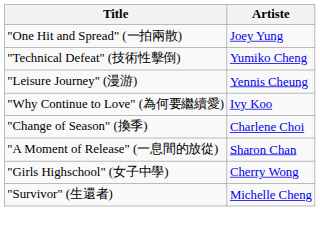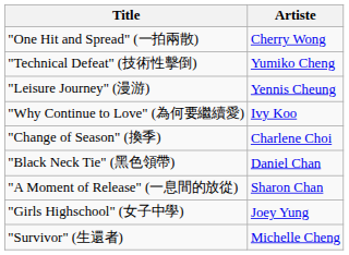"One Hit and Spread" (一拍兩散) | Artiste: Joey Yung -> Cherry Wong
+ row: "Black Neck Tie" (黑色領帶) | Daniel Chan
"Girls Highschool" (女子中學) | Artiste: Cherry Wong -> Joey Yung
